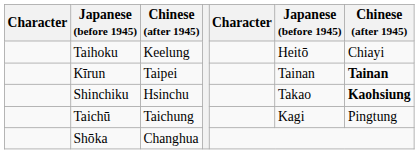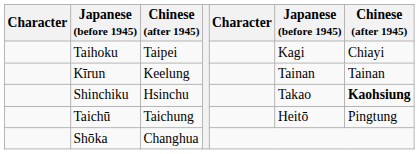Taihoku | column 3: Keelung -> Taipei
Taihoku | column 6: Heitō -> Kagi
Kīrun | column 3: Taipei -> Keelung
Kīrun | column 7: bold -> normal
Taichū | column 6: Kagi -> Heitō
